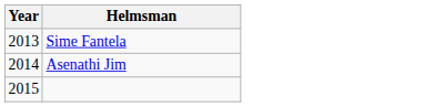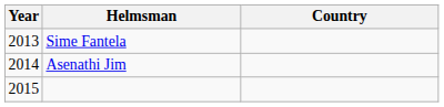+ column: Country
